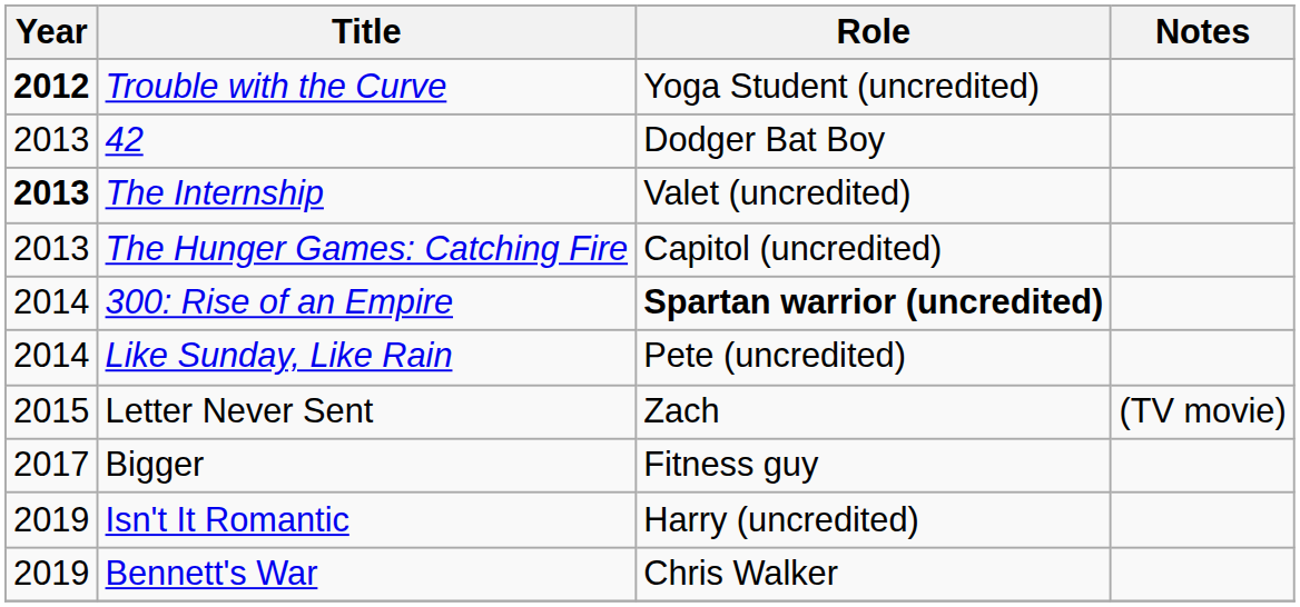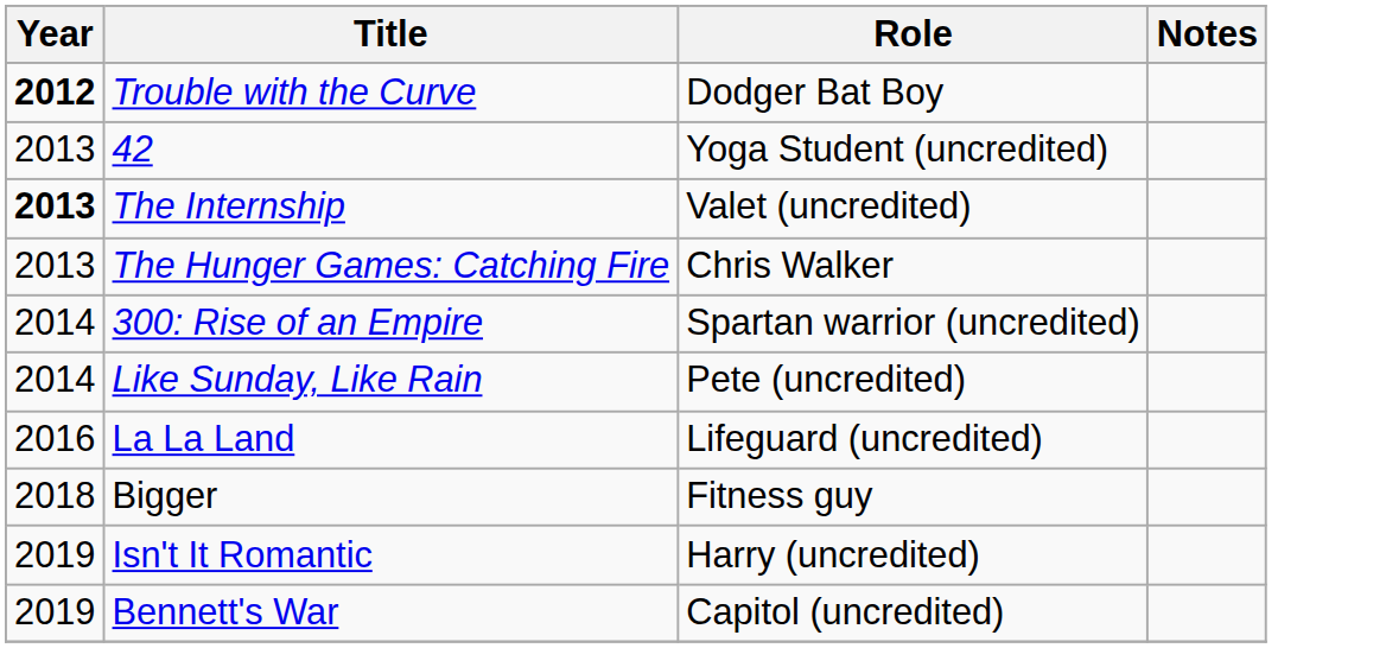Trouble with the Curve | Role: Yoga Student (uncredited) -> Dodger Bat Boy
42 | Role: Dodger Bat Boy -> Yoga Student (uncredited)
The Hunger Games: Catching Fire | Role: Capitol (uncredited) -> Chris Walker
300: Rise of an Empire | Role: bold -> normal
- row: 2015 | Letter Never Sent | Zach | (TV movie)
+ row: 2016 | La La Land | Lifeguard (uncredited)
Bigger | Year: 2017 -> 2018
Bennett's War | Role: Chris Walker -> Capitol (uncredited)
